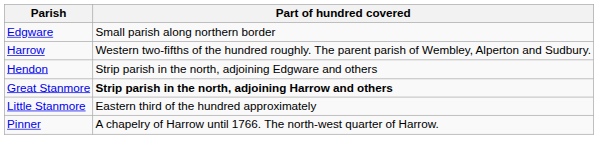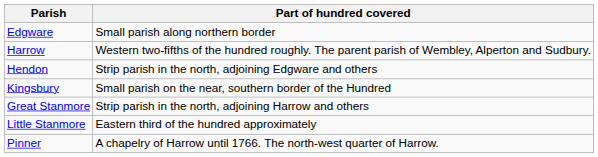+ row: Kingsbury | Small parish on the near, southern border of the Hundred
Great Stanmore | Part of hundred covered: bold -> normal
